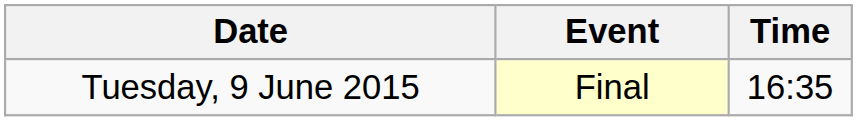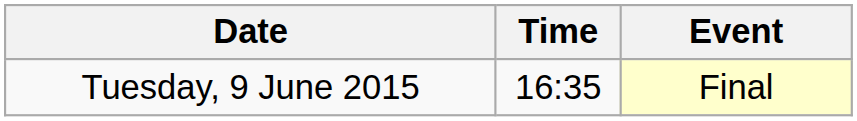columns swapped: Time <-> Event
